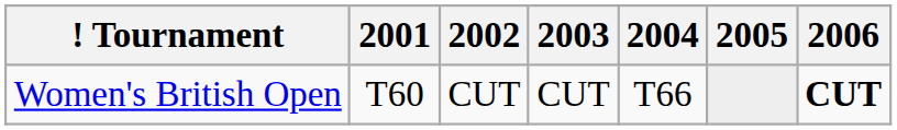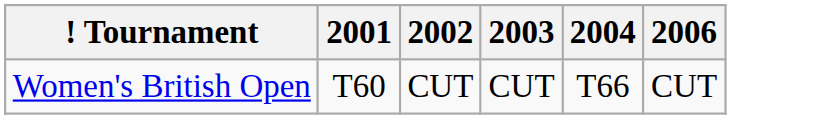- column: 2005
Women's British Open | 2006: bold -> normal
